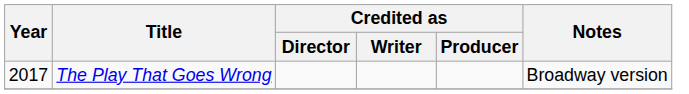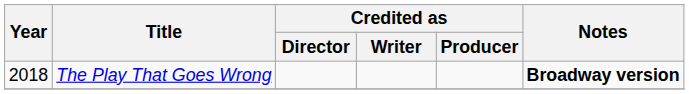The Play That Goes Wrong | Year: 2017 -> 2018
The Play That Goes Wrong | Notes: normal -> bold
